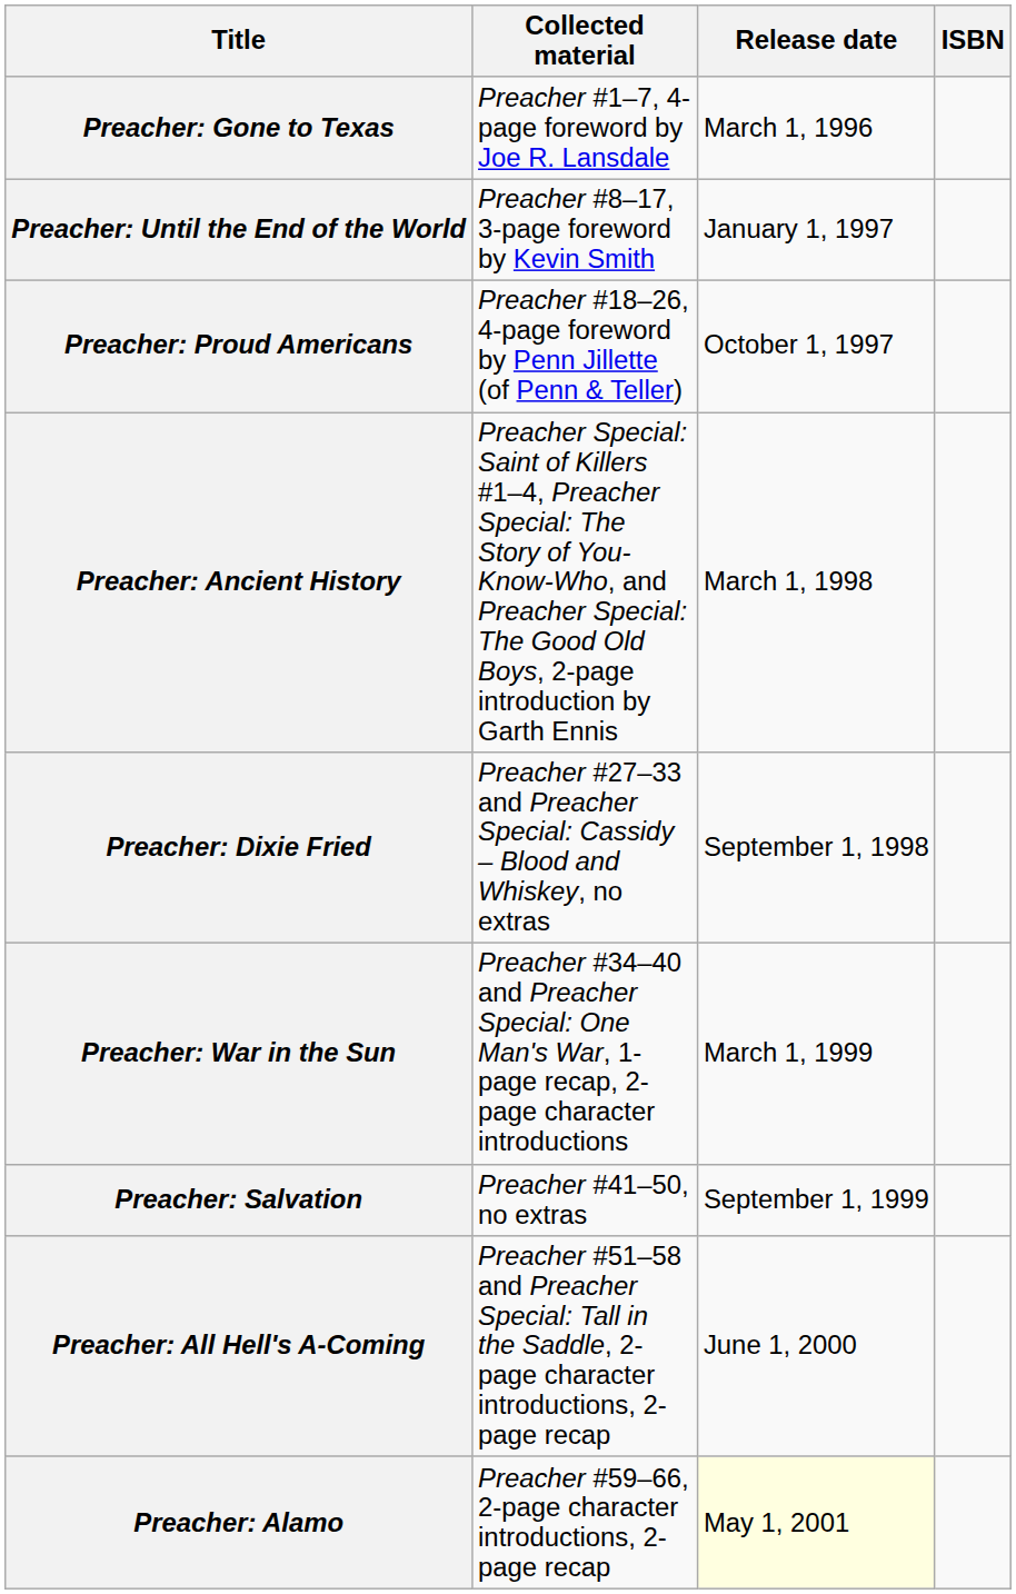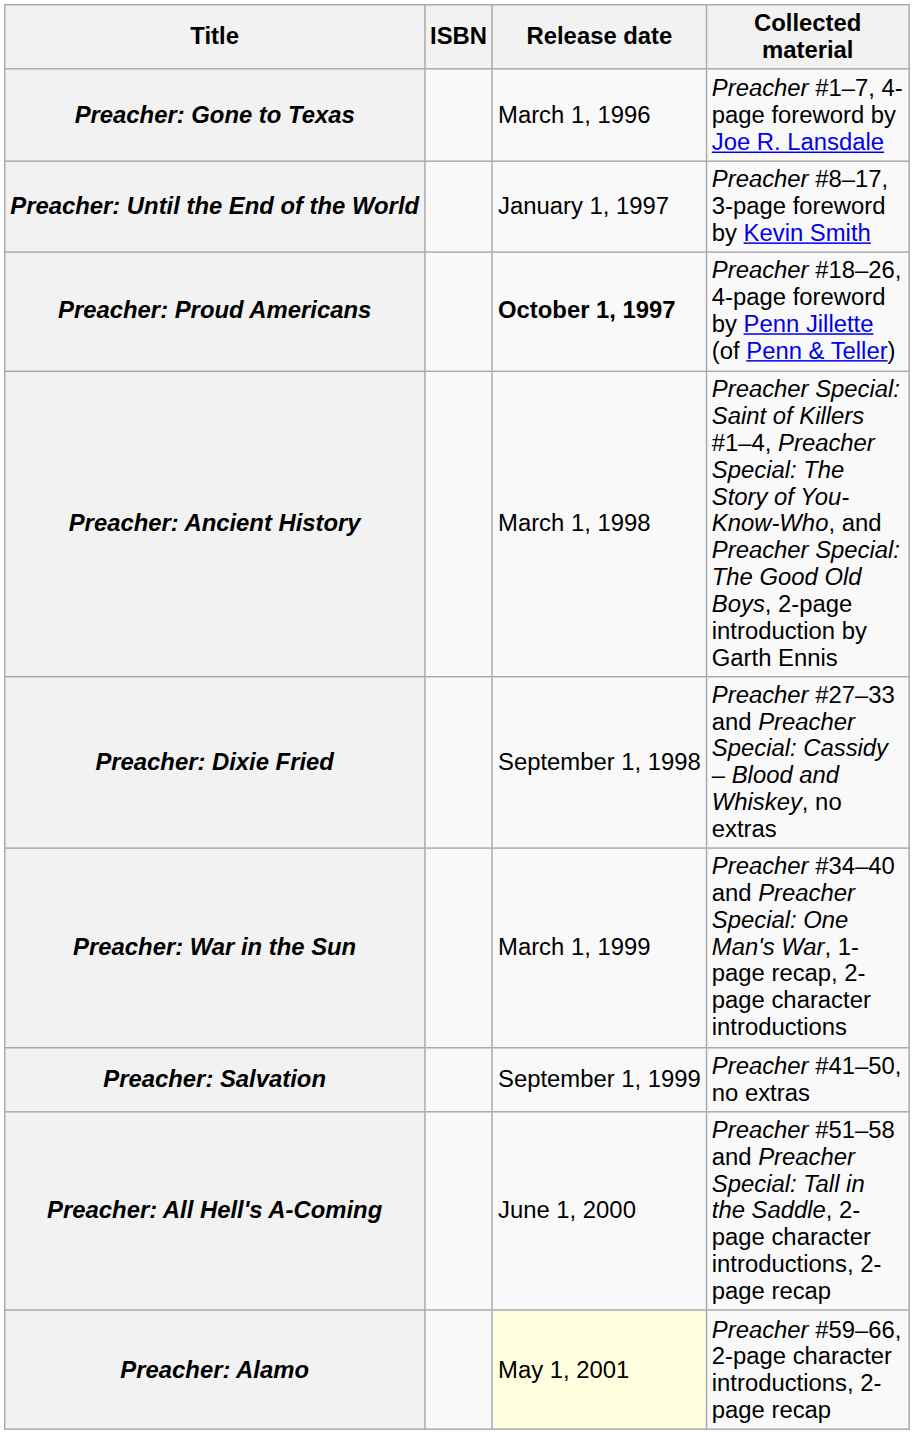columns swapped: ISBN <-> Collected material
Preacher: Proud Americans | Release date: normal -> bold
